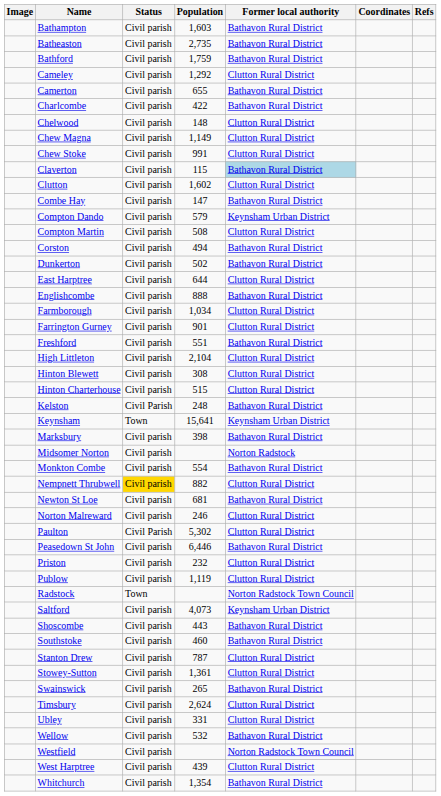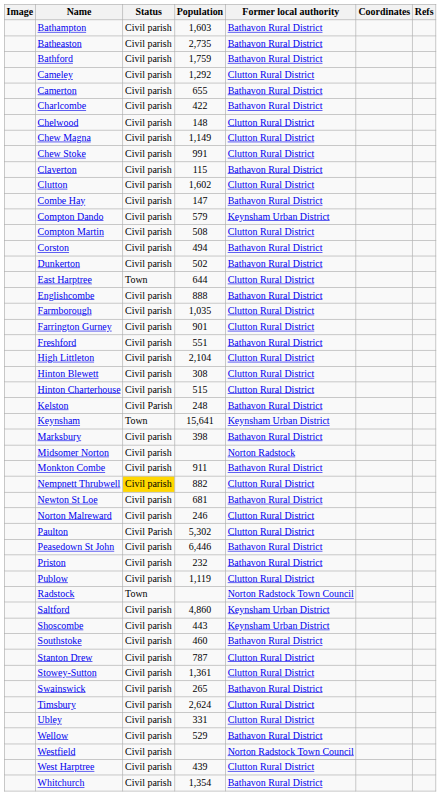Claverton | Former local authority: lightblue background -> no background
East Harptree | Status: Civil parish -> Town
Farmborough | Population: 1,034 -> 1,035
Monkton Combe | Population: 554 -> 911
Priston | Former local authority: Clutton Rural District -> Bathavon Rural District
Saltford | Population: 4,073 -> 4,860
Shoscombe | Former local authority: Bathavon Rural District -> Keynsham Urban District
Wellow | Population: 532 -> 529
